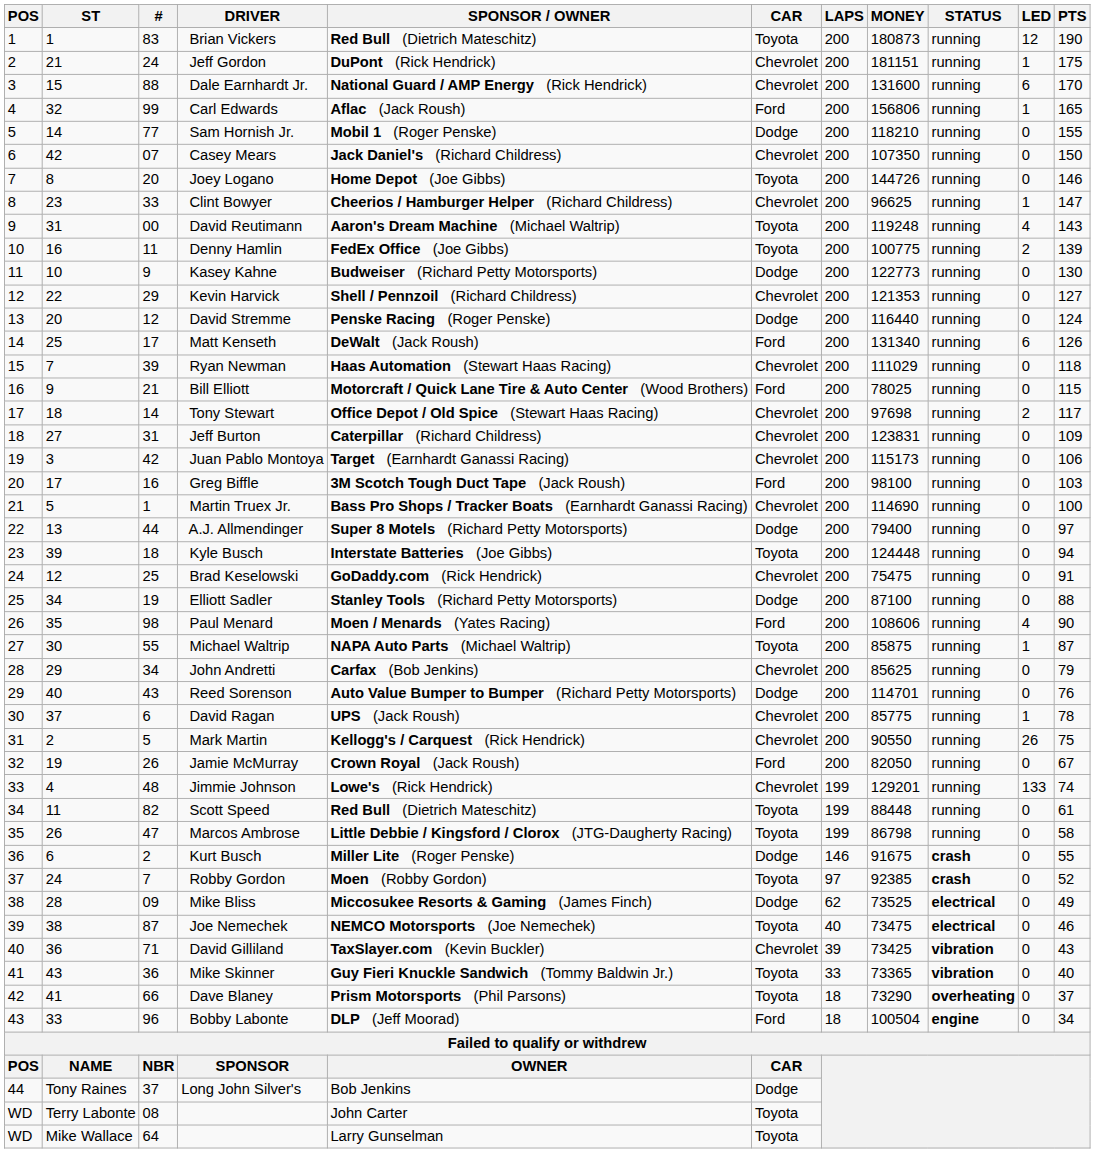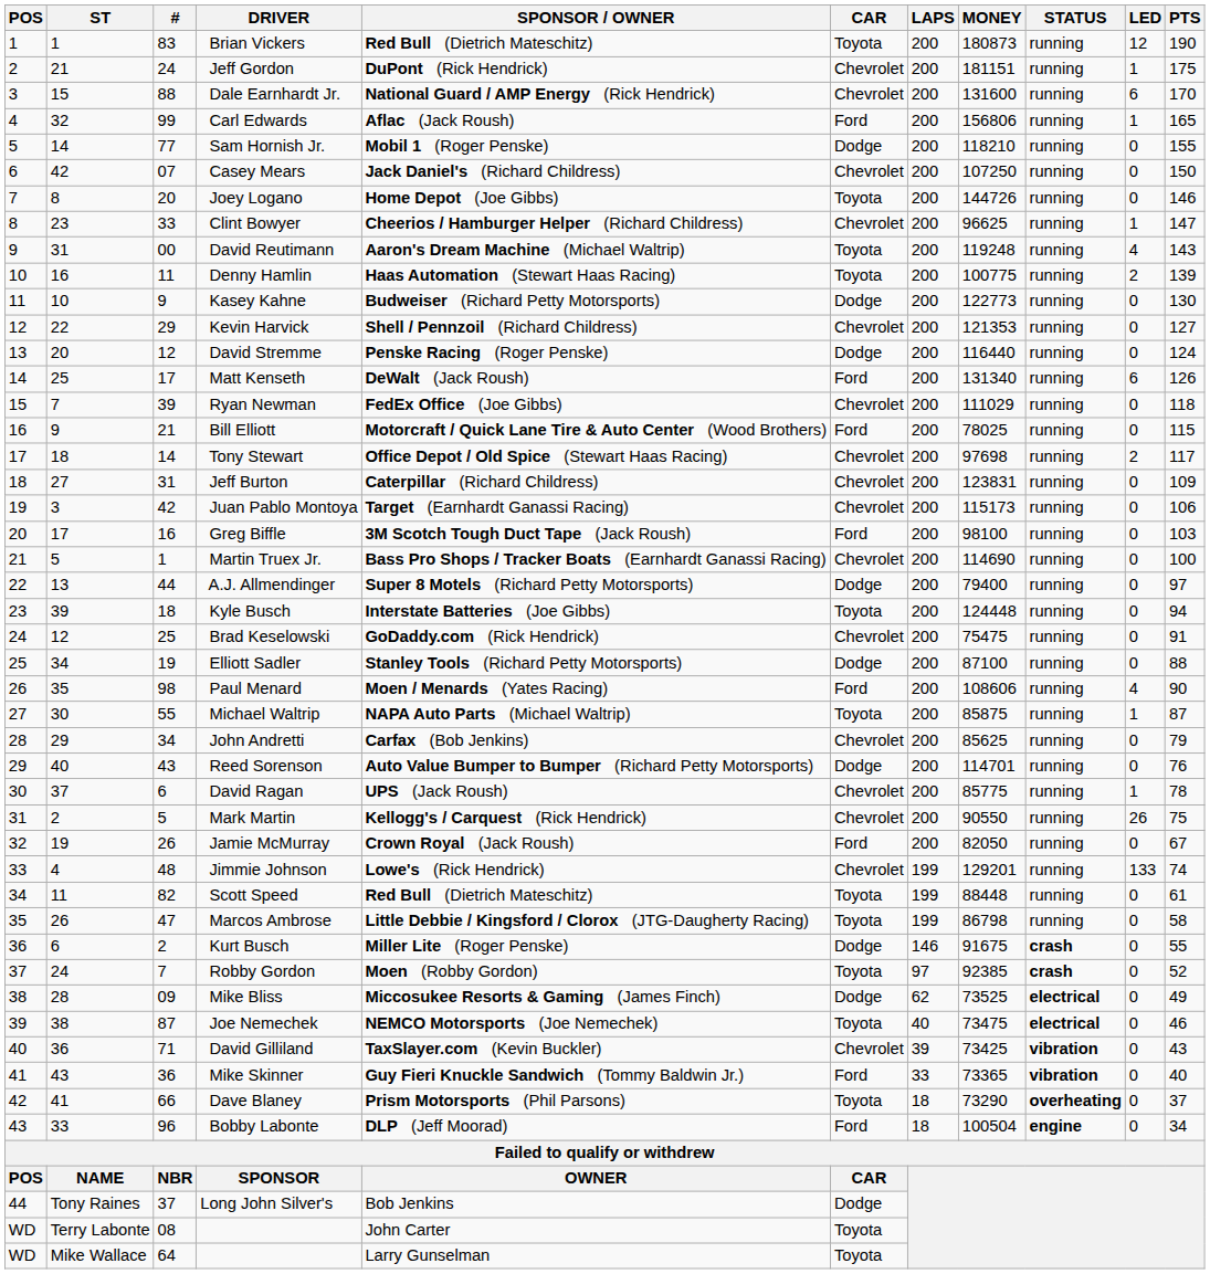Casey Mears | MONEY: 107350 -> 107250
Denny Hamlin | SPONSOR / OWNER: FedEx Office (Joe Gibbs) -> Haas Automation (Stewart Haas Racing)
Ryan Newman | SPONSOR / OWNER: Haas Automation (Stewart Haas Racing) -> FedEx Office (Joe Gibbs)
Mike Skinner | CAR: Toyota -> Ford
